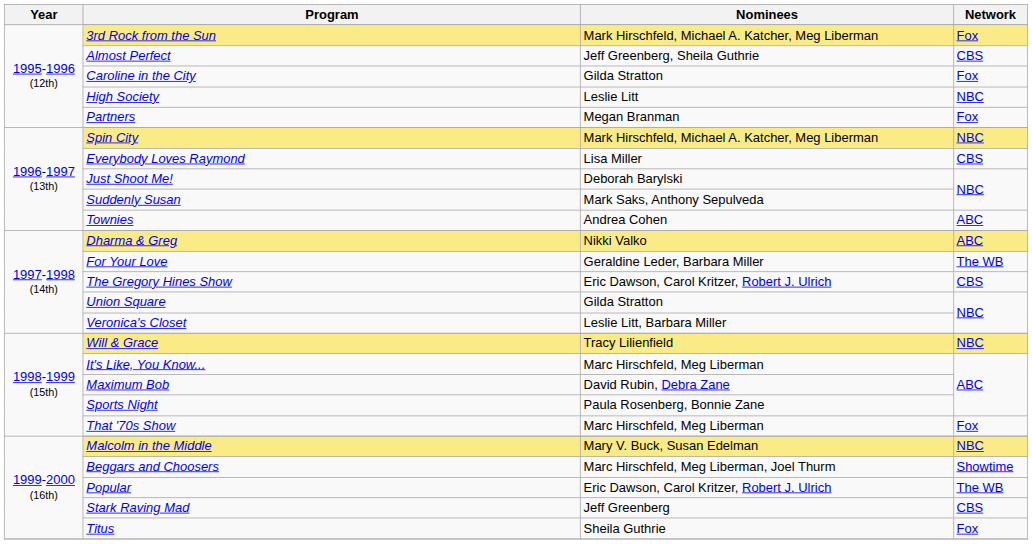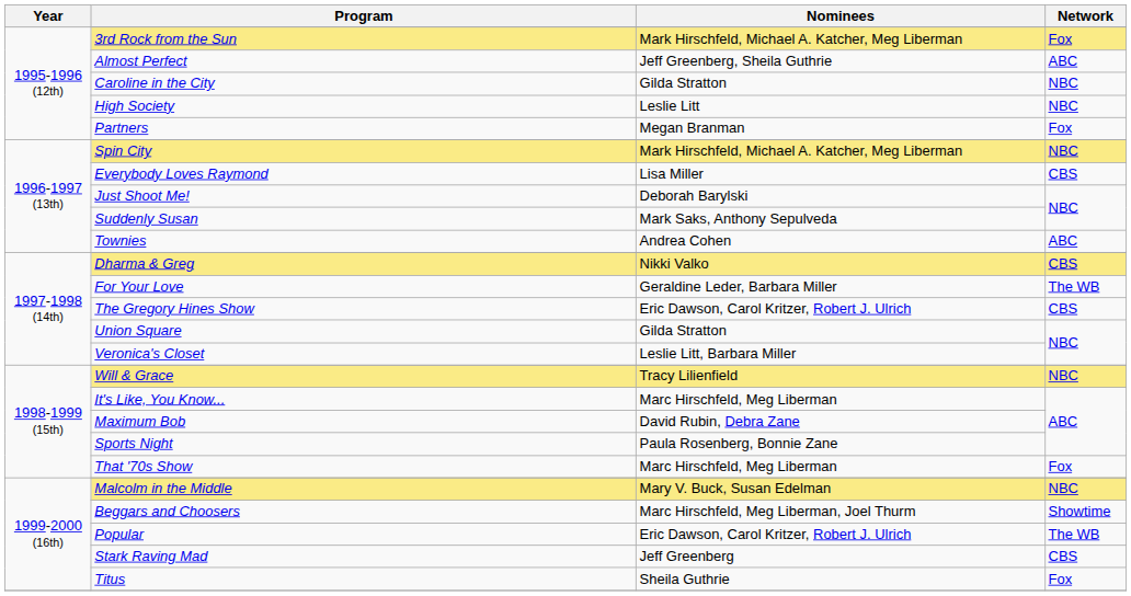Almost Perfect | Network: CBS -> ABC
Caroline in the City | Network: Fox -> NBC
Dharma & Greg | Network: ABC -> CBS
